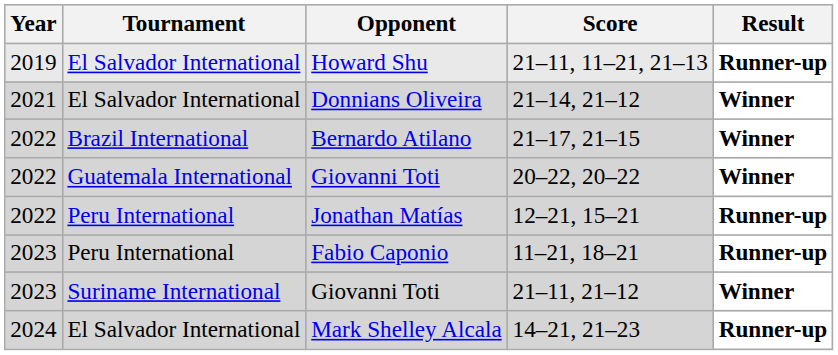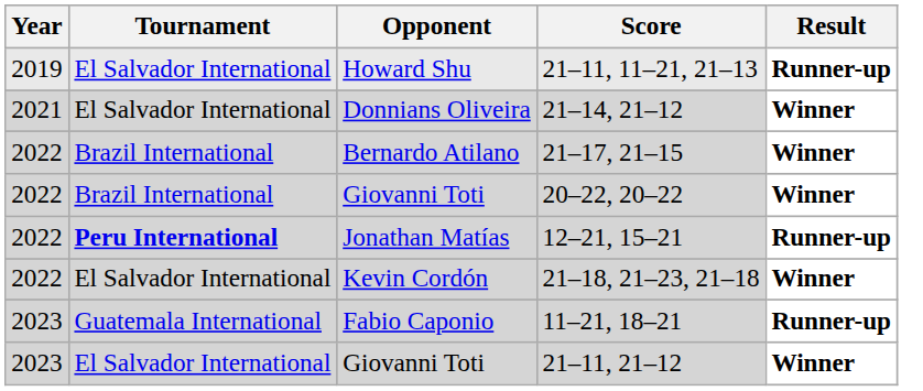20–22, 20–22 | Tournament: Guatemala International -> Brazil International
12–21, 15–21 | Tournament: normal -> bold
+ row: 2022 | El Salvador International | Kevin Cordón | 21–18, 21–23, 21–18 | Winner
11–21, 18–21 | Tournament: Peru International -> Guatemala International
21–11, 21–12 | Tournament: Suriname International -> El Salvador International
- row: 2024 | El Salvador International | Mark Shelley Alcala | 14–21, 21–23 | Runner-up
